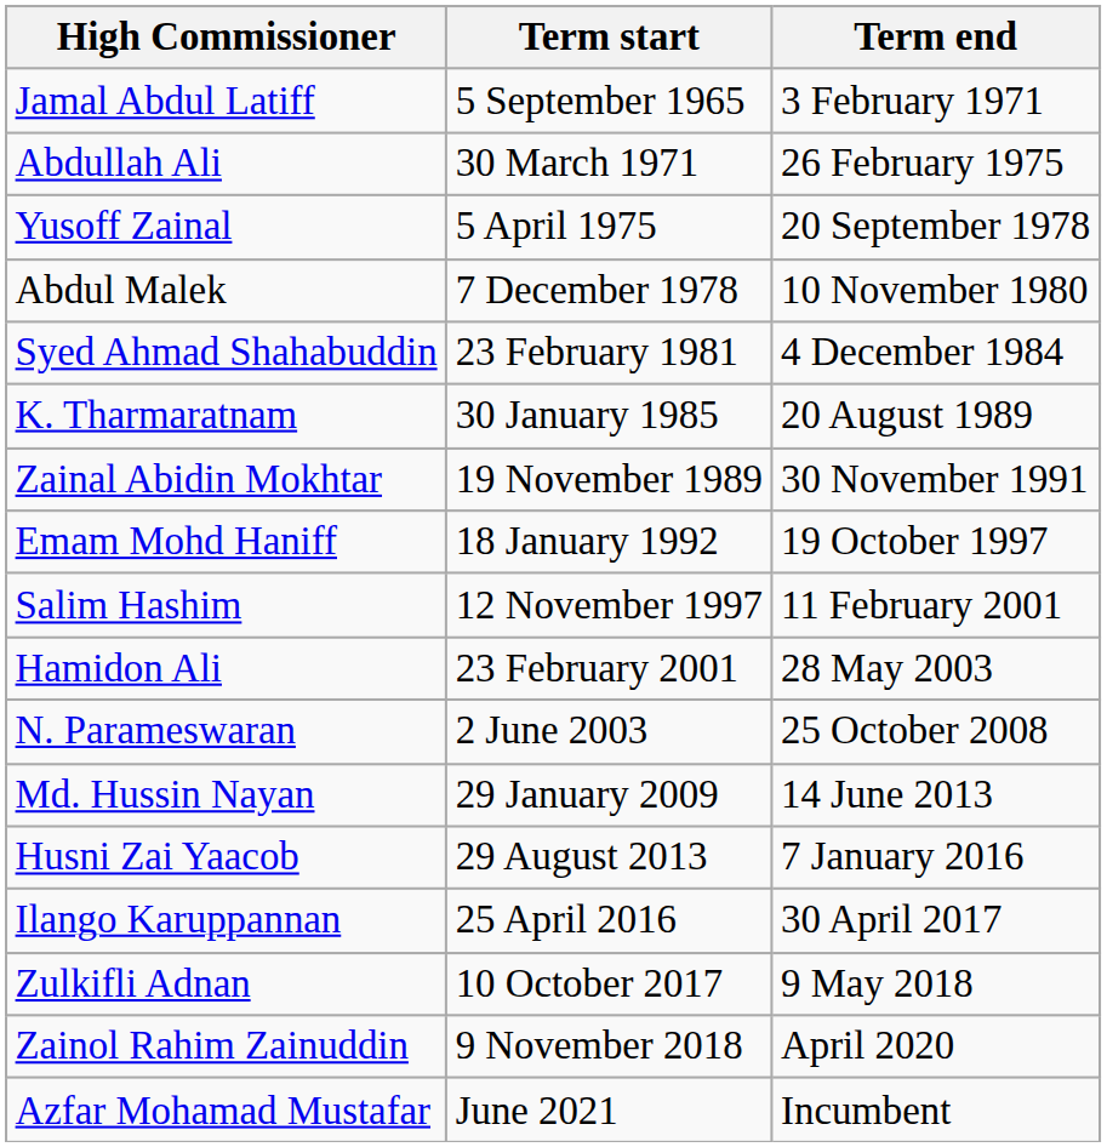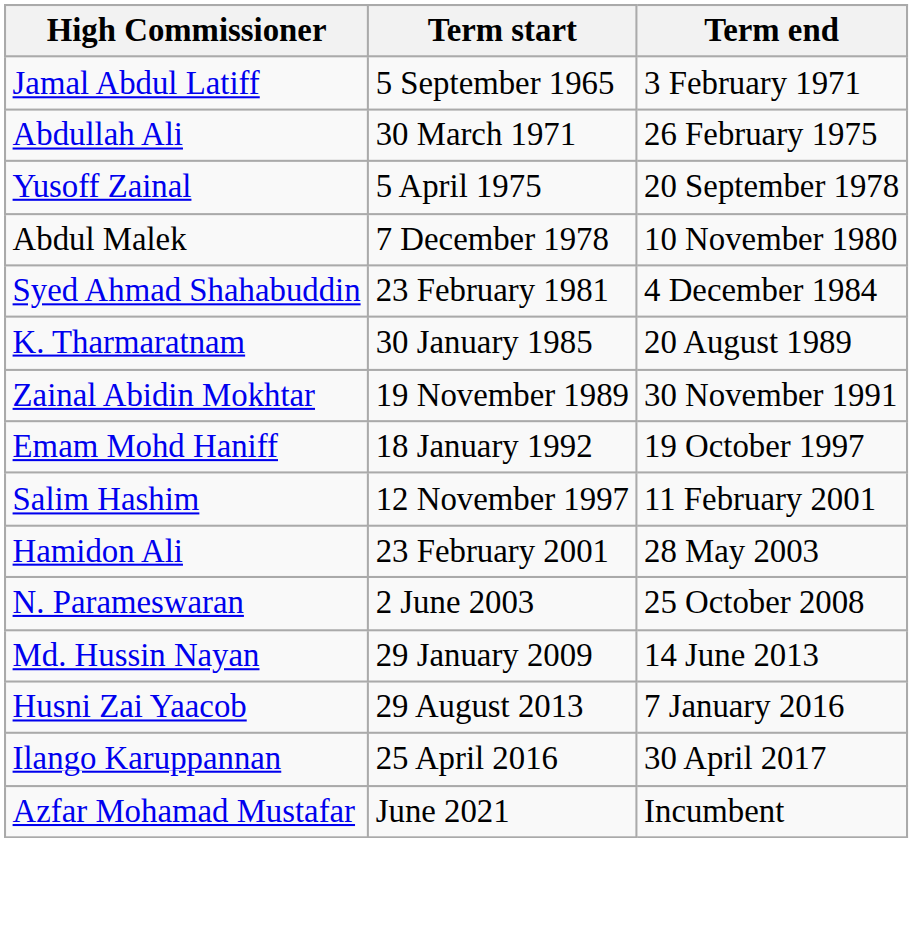- row: Zulkifli Adnan | 10 October 2017 | 9 May 2018
- row: Zainol Rahim Zainuddin | 9 November 2018 | April 2020
